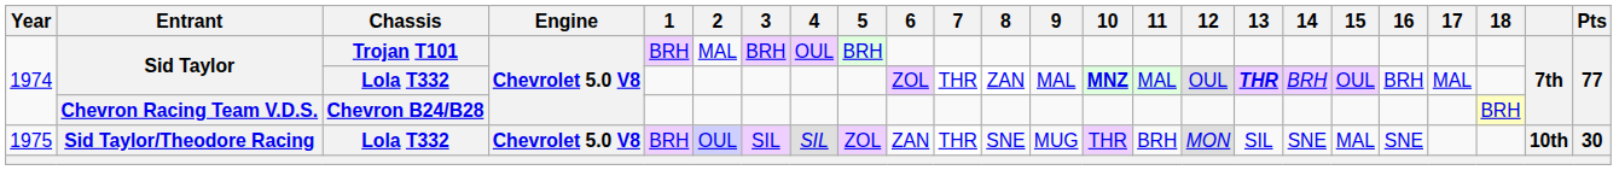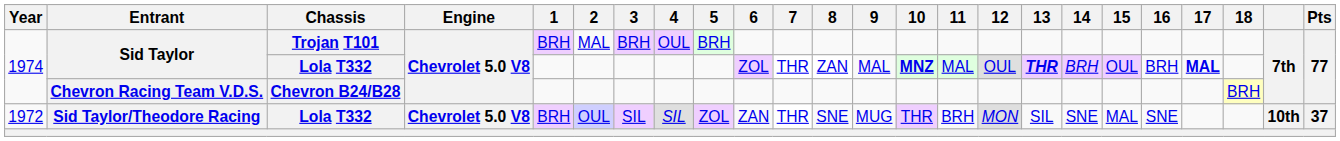Sid Taylor / Lola T332 | 17: normal -> bold
Sid Taylor/Theodore Racing | Year: 1975 -> 1972
Sid Taylor/Theodore Racing | Pts: 30 -> 37
